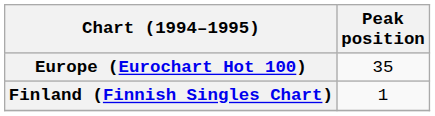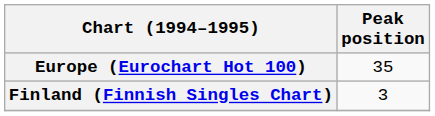Finland (Finnish Singles Chart) | Peak position: 1 -> 3
